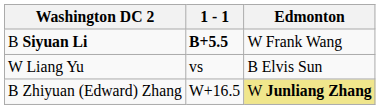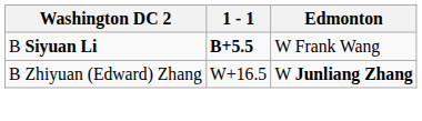- row: W Liang Yu | vs | B Elvis Sun
B Zhiyuan (Edward) Zhang | Edmonton: khaki background -> no background
